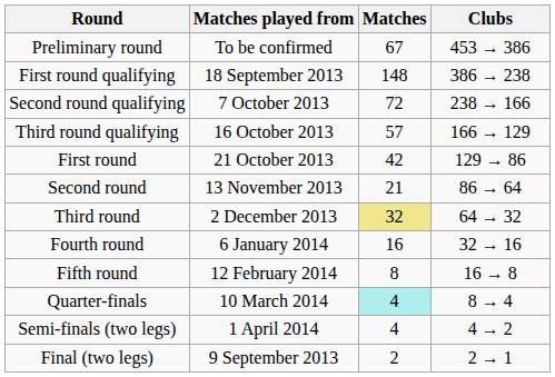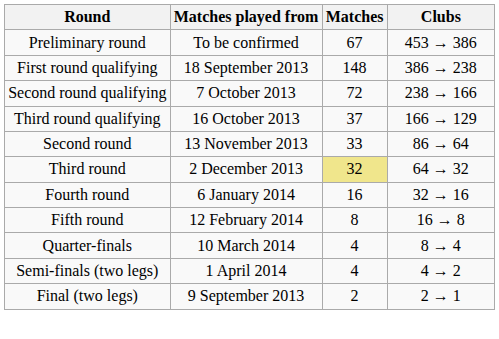Third round qualifying | Matches: 57 -> 37
- row: First round | 21 October 2013 | 42 | 129 → 86
Second round | Matches: 21 -> 33
Quarter-finals | Matches: paleturquoise background -> no background
